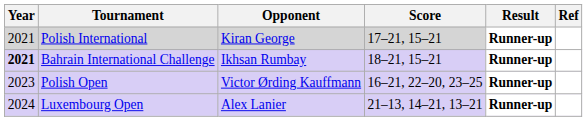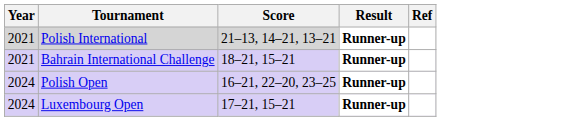- column: Opponent | Kiran George | Ikhsan Rumbay | Victor Ørding Kauffmann | Alex Lanier
Polish International | Score: 17–21, 15–21 -> 21–13, 14–21, 13–21
Bahrain International Challenge | Year: bold -> normal
Polish Open | Year: 2023 -> 2024
Luxembourg Open | Score: 21–13, 14–21, 13–21 -> 17–21, 15–21
